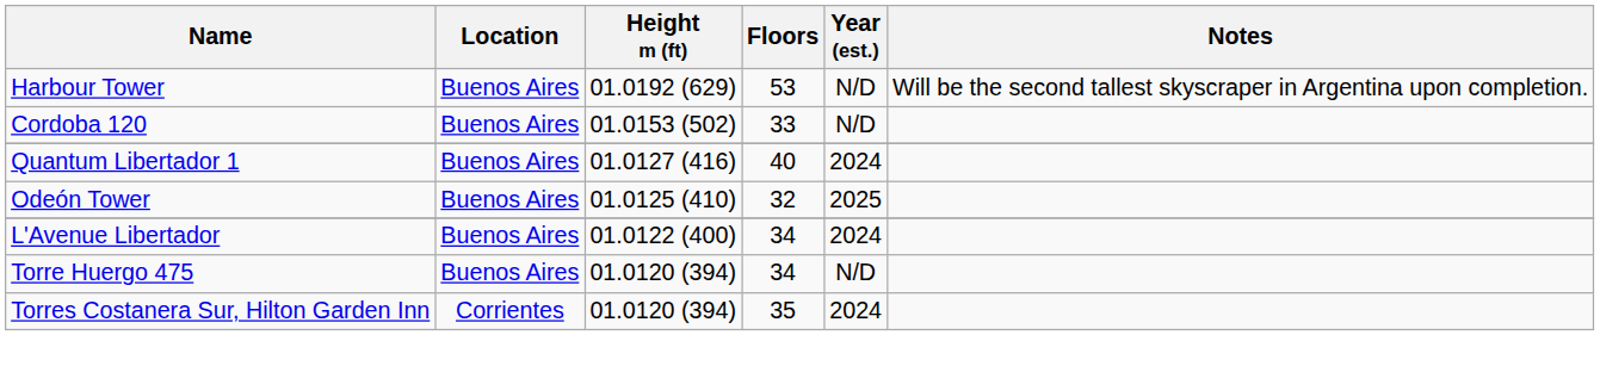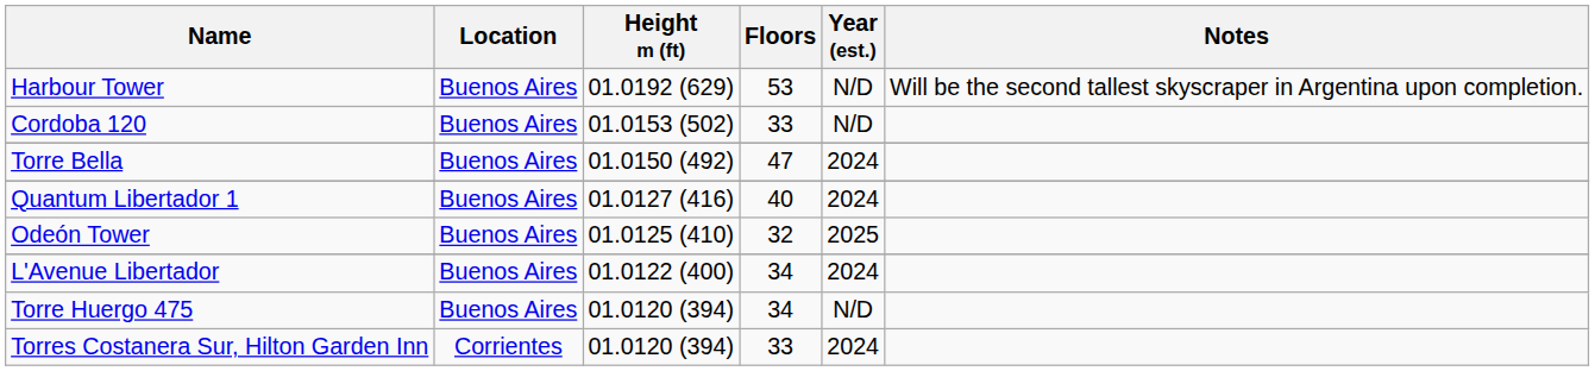+ row: Torre Bella | Buenos Aires | 01.0150 (492) | 47 | 2024
Torres Costanera Sur, Hilton Garden Inn | Floors: 35 -> 33
